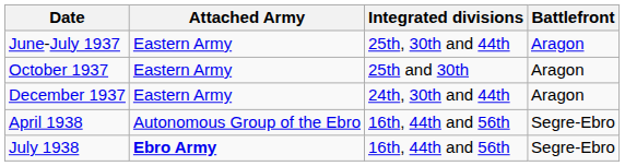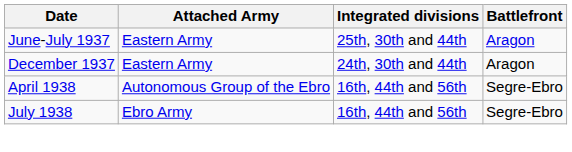- row: October 1937 | Eastern Army | 25th and 30th | Aragon
July 1938 | Attached Army: bold -> normal
